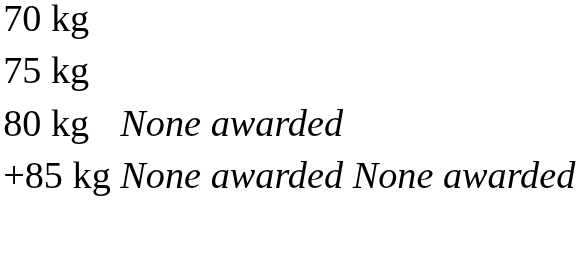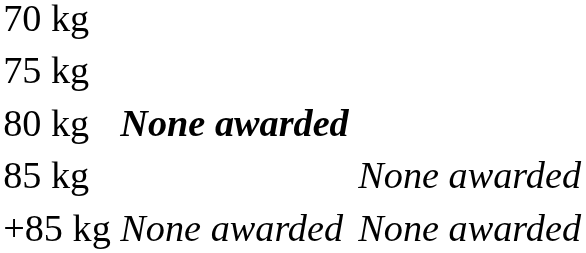80 kg | column 2: normal -> bold
+ row: 85 kg | None awarded
